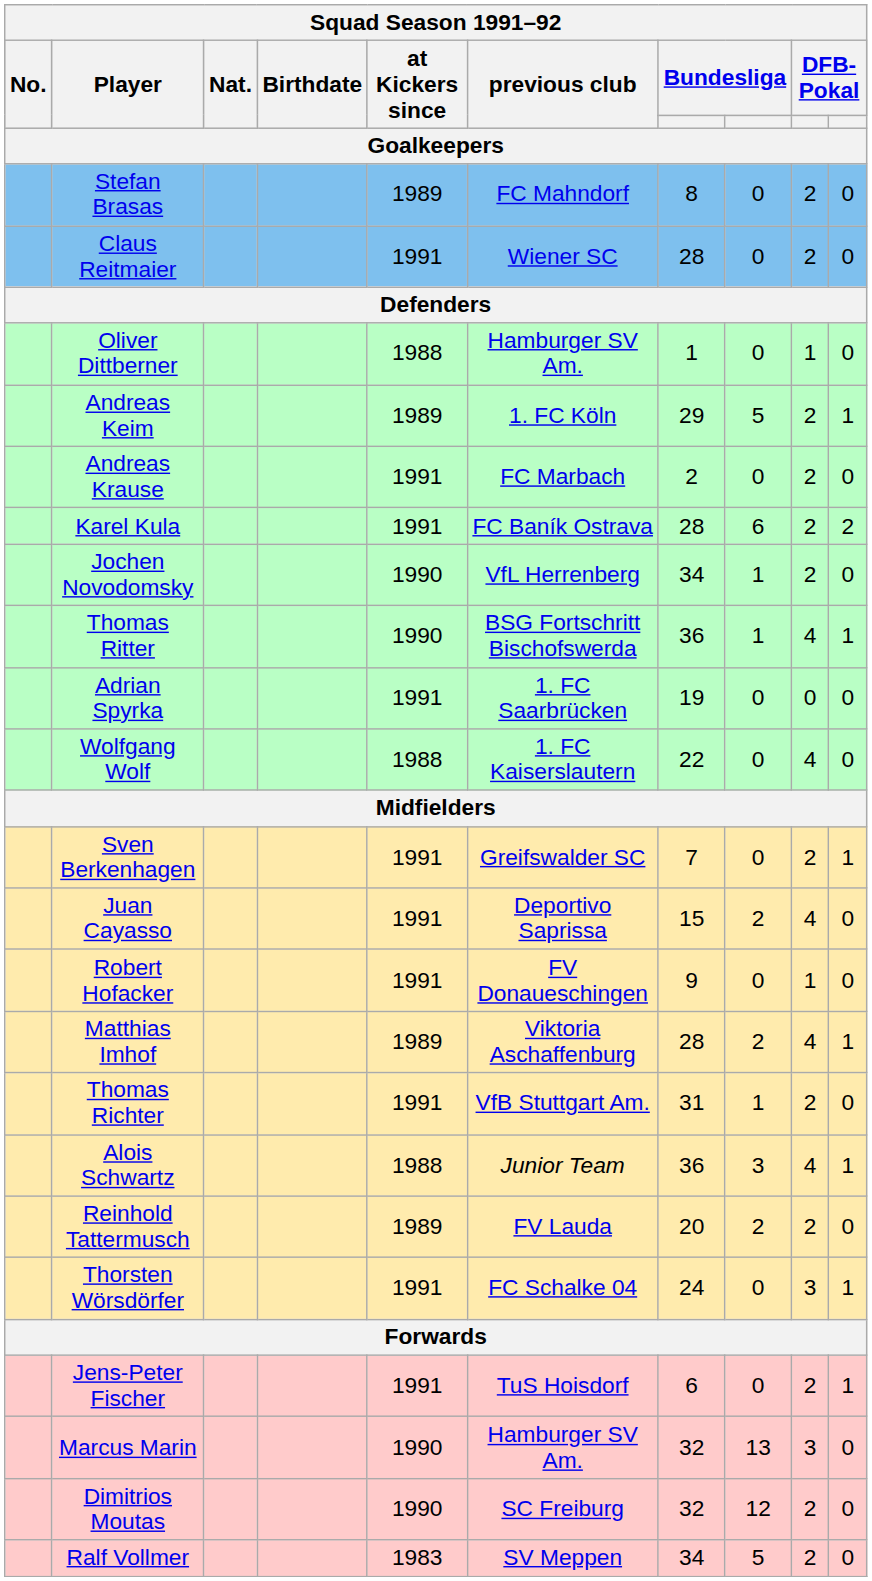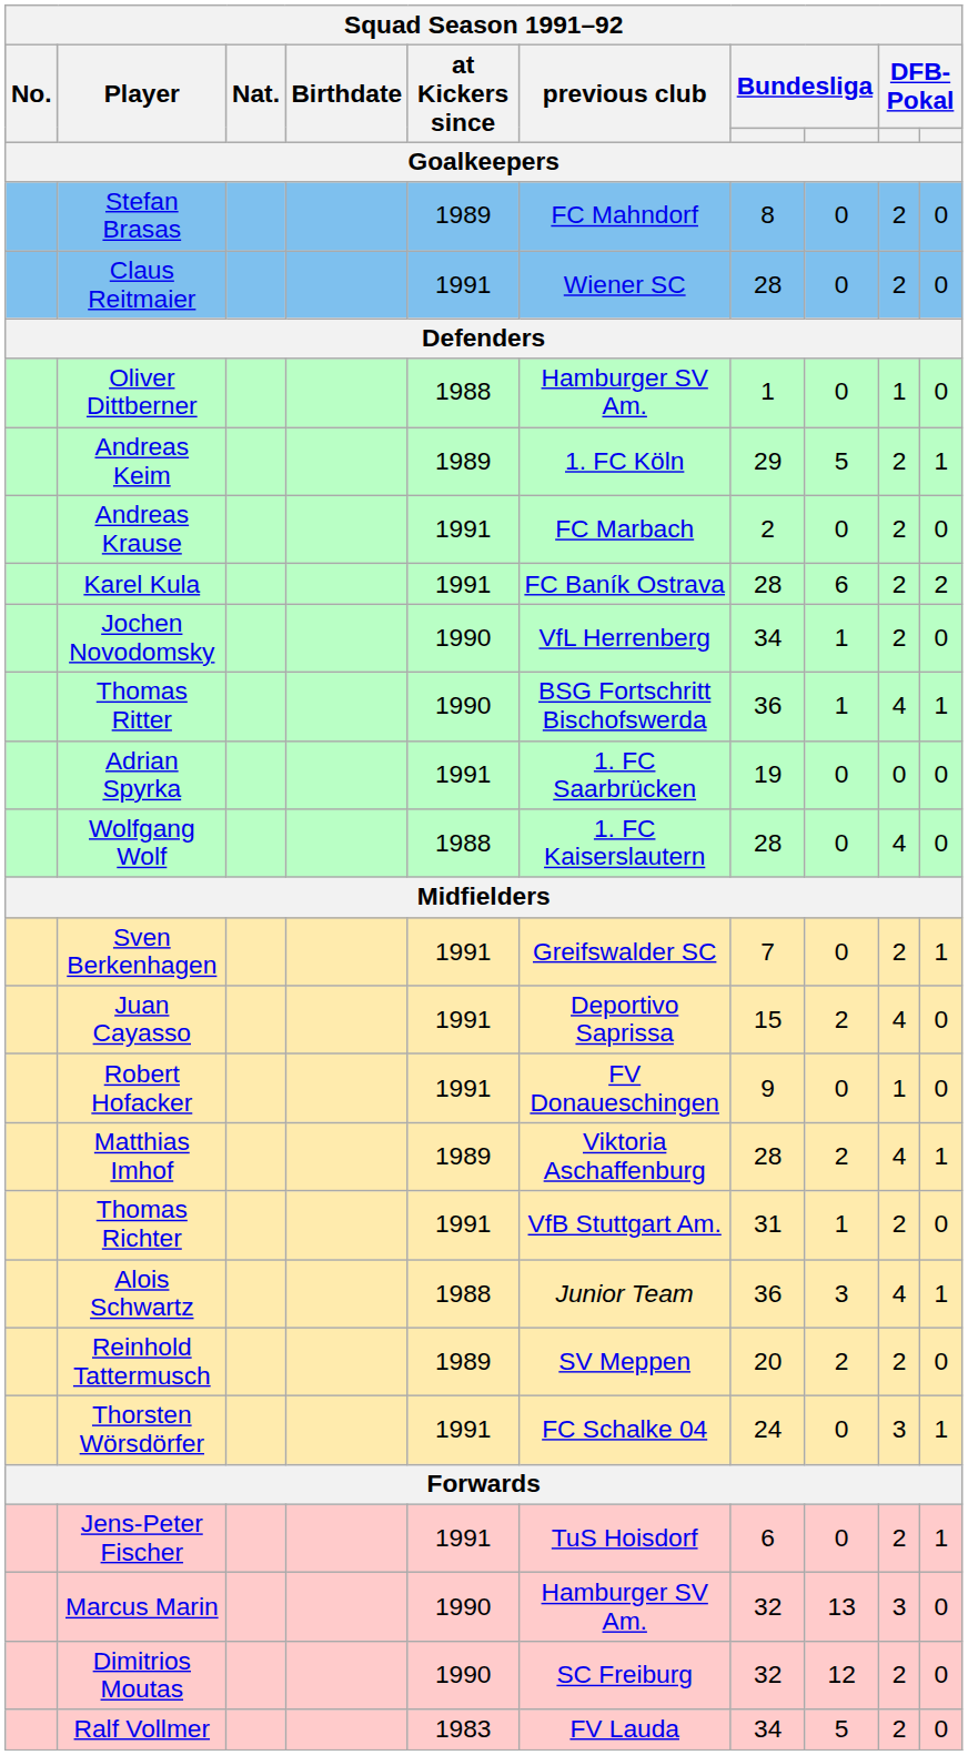Wolfgang Wolf | column 7: 22 -> 28
Reinhold Tattermusch | previous club: FV Lauda -> SV Meppen
Ralf Vollmer | previous club: SV Meppen -> FV Lauda
